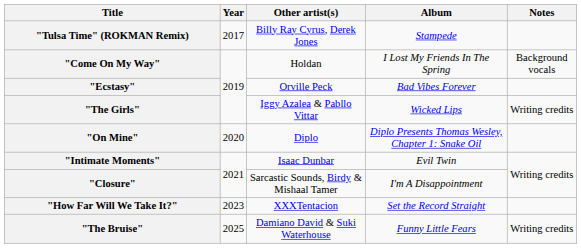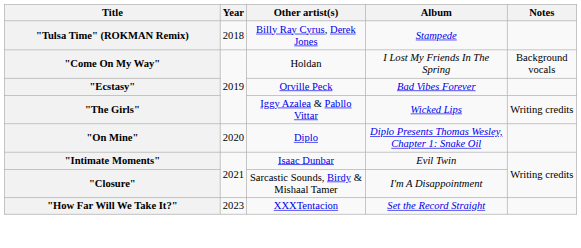"Tulsa Time" (ROKMAN Remix) | Year: 2017 -> 2018
- row: "The Bruise" | 2025 | Damiano David & Suki Waterhouse | Funny Little Fears | Writing credits
